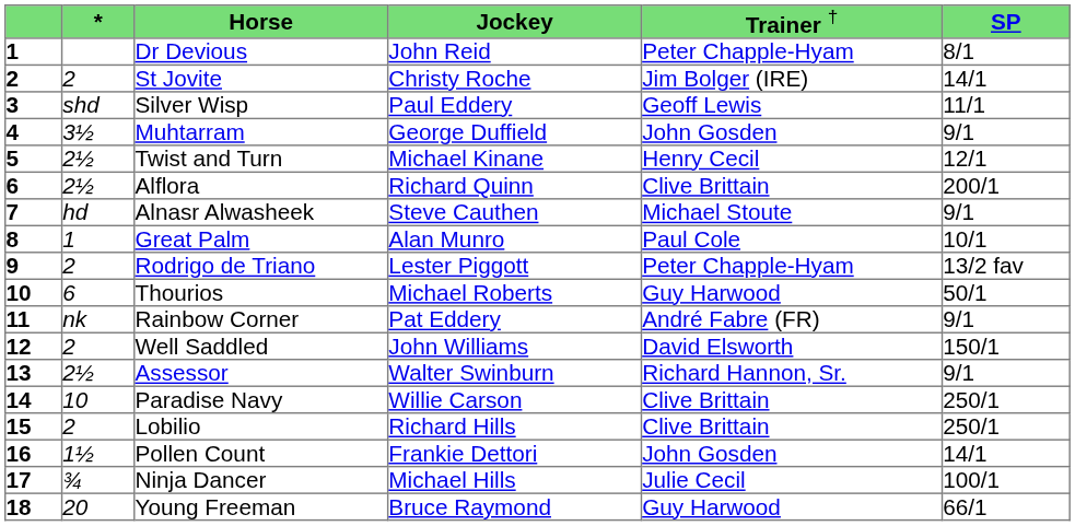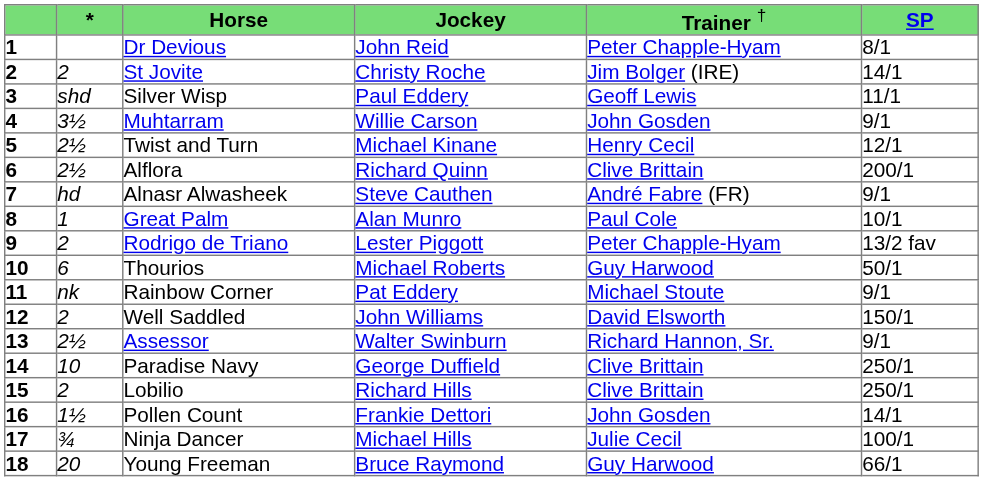Muhtarram | column 4: George Duffield -> Willie Carson
Alnasr Alwasheek | column 5: Michael Stoute -> André Fabre (FR)
Rainbow Corner | column 5: André Fabre (FR) -> Michael Stoute
Paradise Navy | column 4: Willie Carson -> George Duffield
